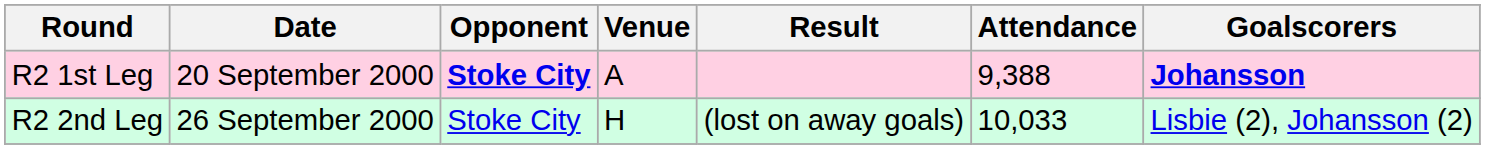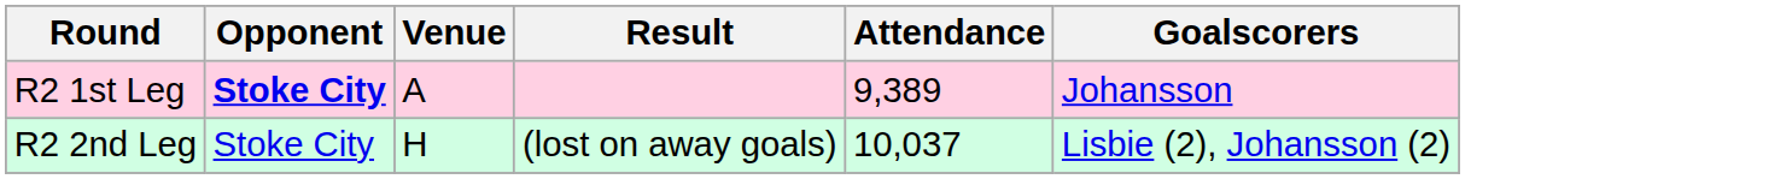- column: Date | 20 September 2000 | 26 September 2000
R2 1st Leg | Attendance: 9,388 -> 9,389
R2 1st Leg | Goalscorers: bold -> normal
R2 2nd Leg | Attendance: 10,033 -> 10,037
